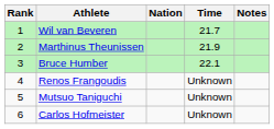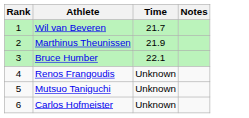- column: Nation
